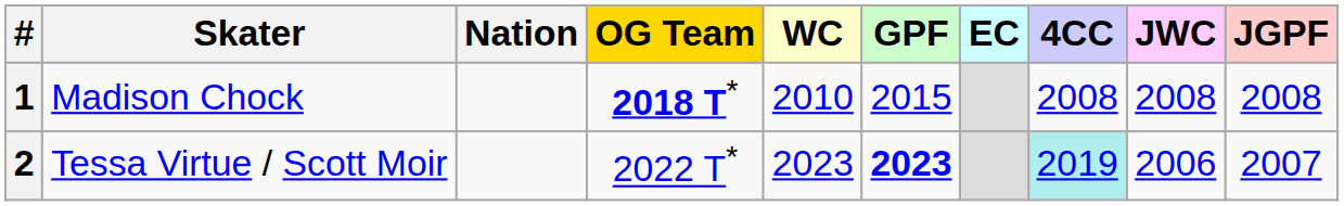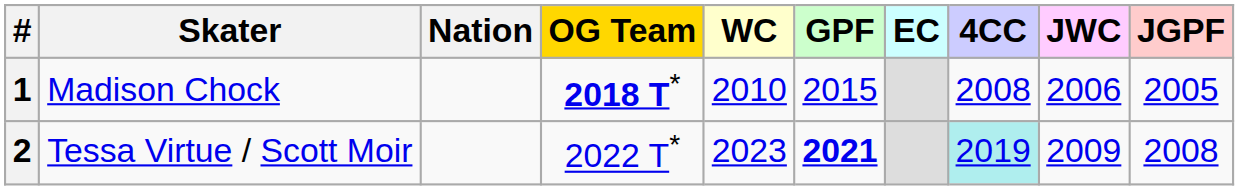1 | JWC: 2008 -> 2006
1 | JGPF: 2008 -> 2005
2 | GPF: 2023 -> 2021
2 | JWC: 2006 -> 2009
2 | JGPF: 2007 -> 2008
